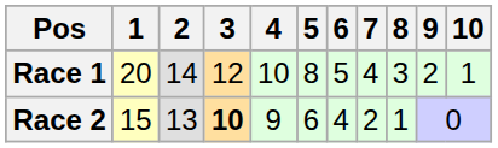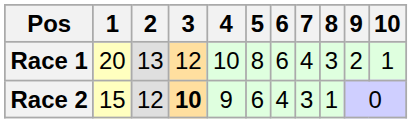Race 1 | 2: 14 -> 13
Race 1 | 6: 5 -> 6
Race 2 | 2: 13 -> 12
Race 2 | 7: 2 -> 3
